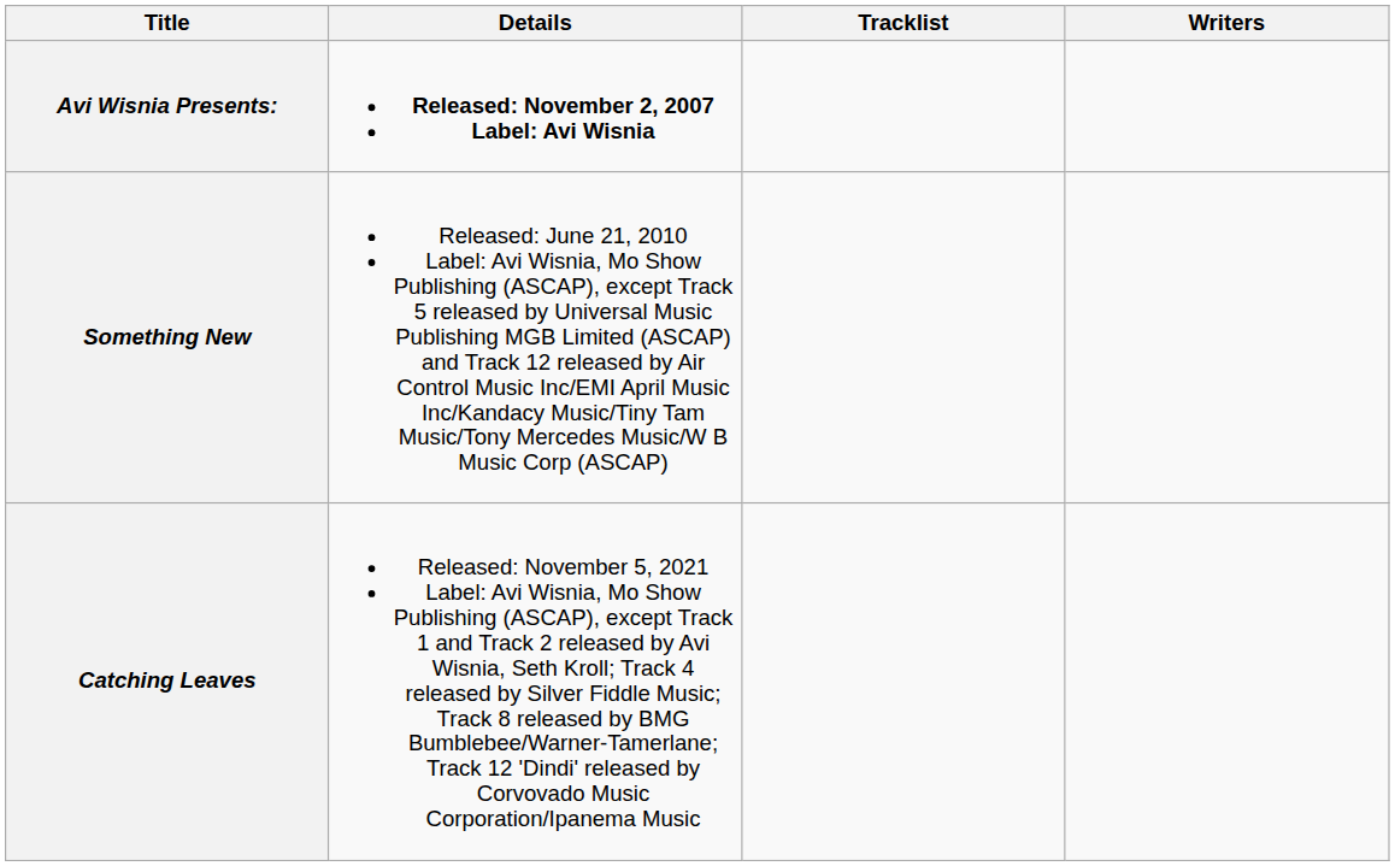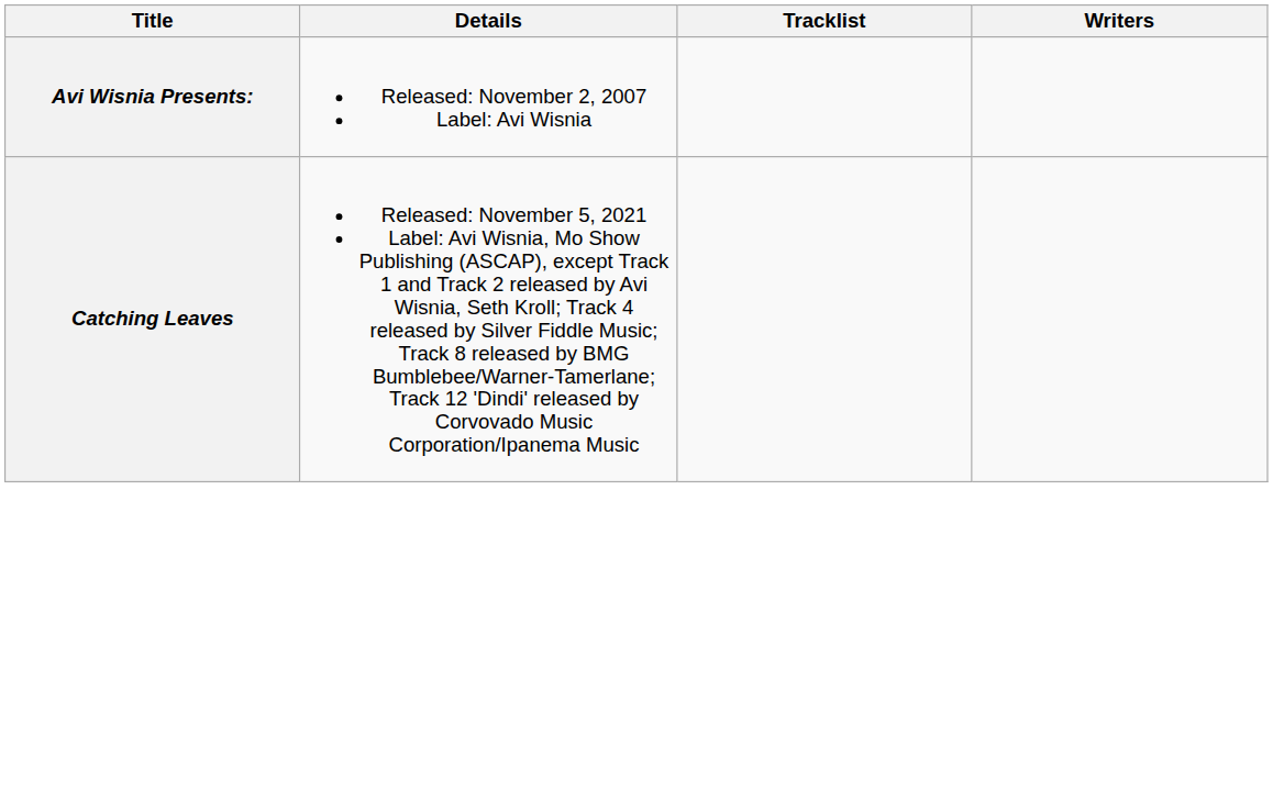Avi Wisnia Presents: | Details: bold -> normal
- row: Something New | Released: June 21, 2010 Label: Avi Wisnia, Mo Show Publishing (ASCAP), except Track 5 released by Universal Music Publishing MGB Limited (ASCAP) and Track 12 released by Air Control Music Inc/EMI April Music Inc/Kandacy Music/Tiny Tam Music/Tony Mercedes Music/W B Music Corp (ASCAP)
